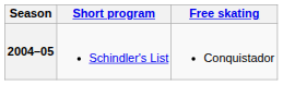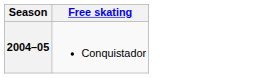- column: Short program | Schindler's List
